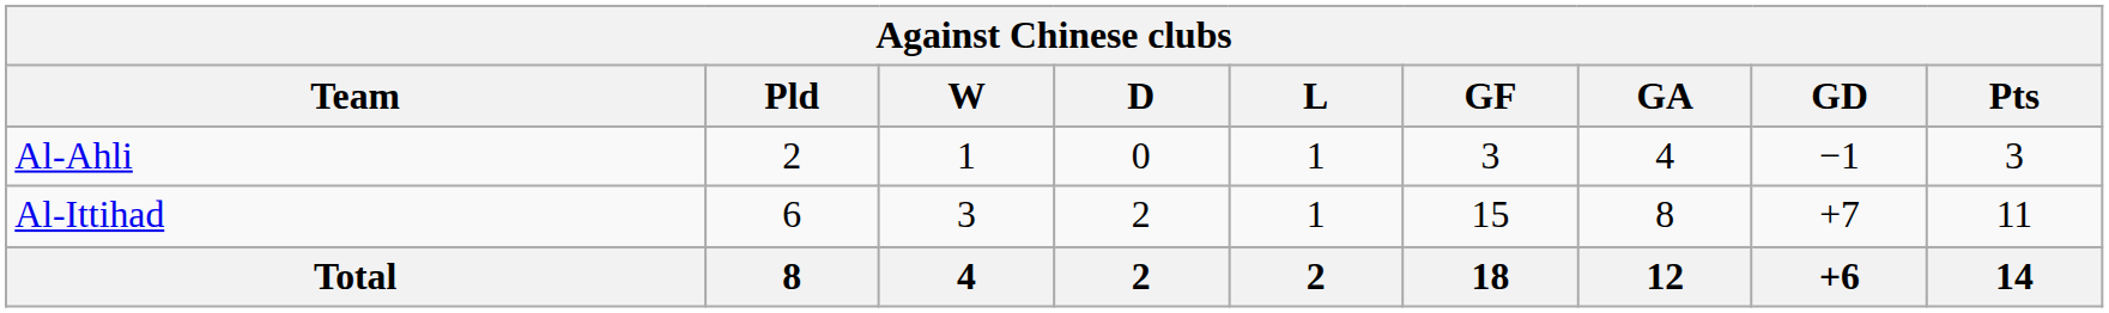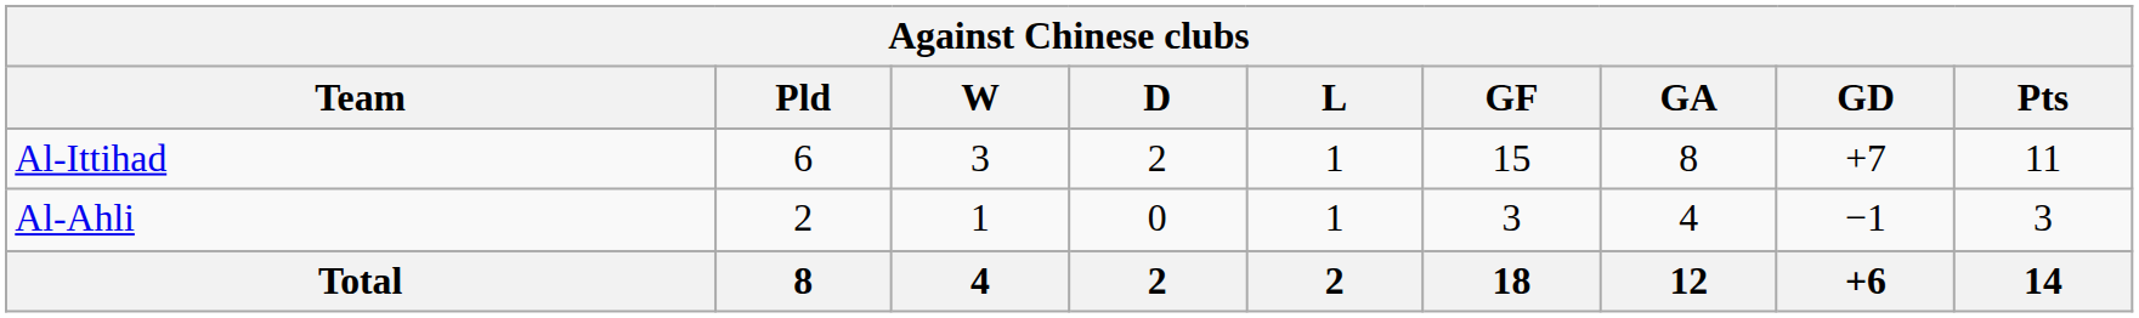rows swapped: Al-Ittihad <-> Al-Ahli
